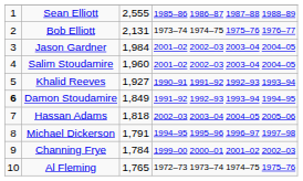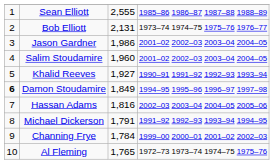Jason Gardner | column 3: 1,984 -> 1,986
Damon Stoudamire | column 4: 1991–92 1992–93 1993–94 1994–95 -> 1994–95 1995–96 1996–97 1997–98
Hassan Adams | column 3: 1,818 -> 1,816
Michael Dickerson | column 4: 1994–95 1995–96 1996–97 1997–98 -> 1991–92 1992–93 1993–94 1994–95
